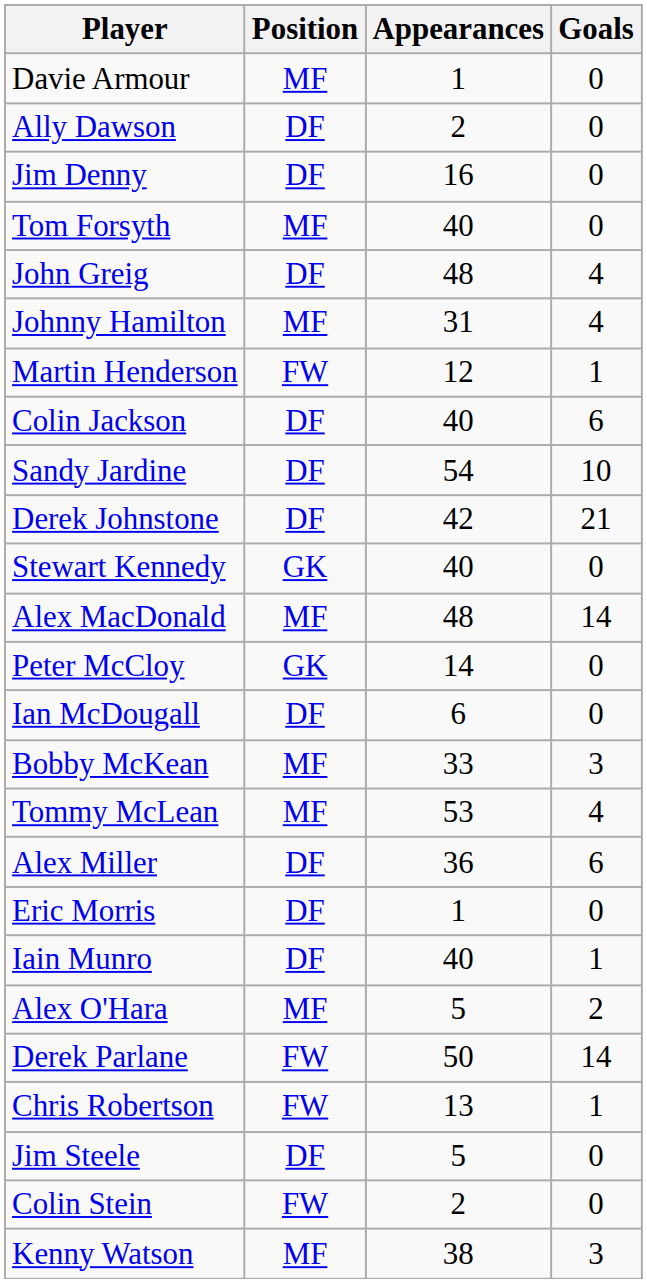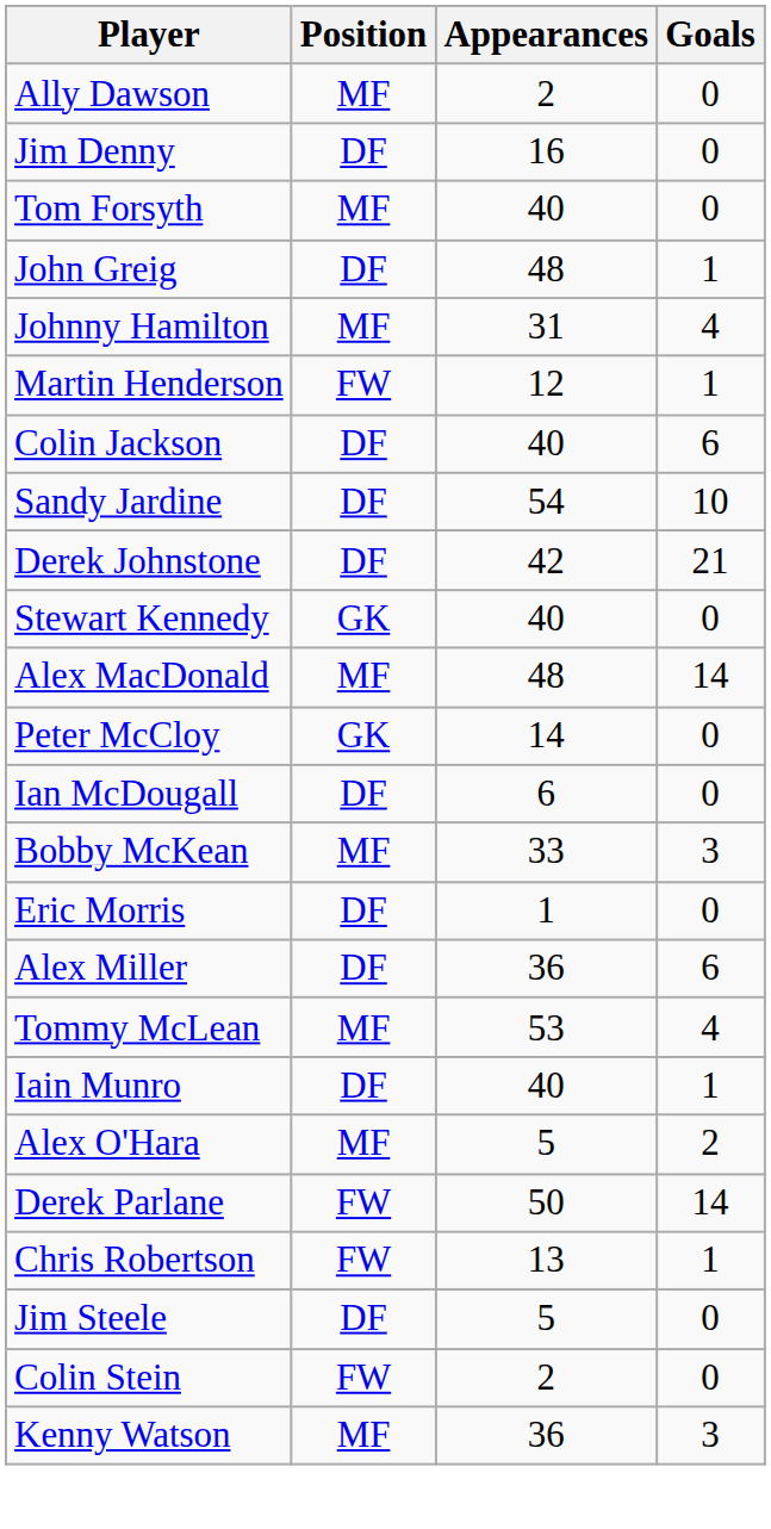- row: Davie Armour | MF | 1 | 0
Ally Dawson | Position: DF -> MF
John Greig | Goals: 4 -> 1
rows swapped: Tommy McLean <-> Eric Morris
Kenny Watson | Appearances: 38 -> 36
